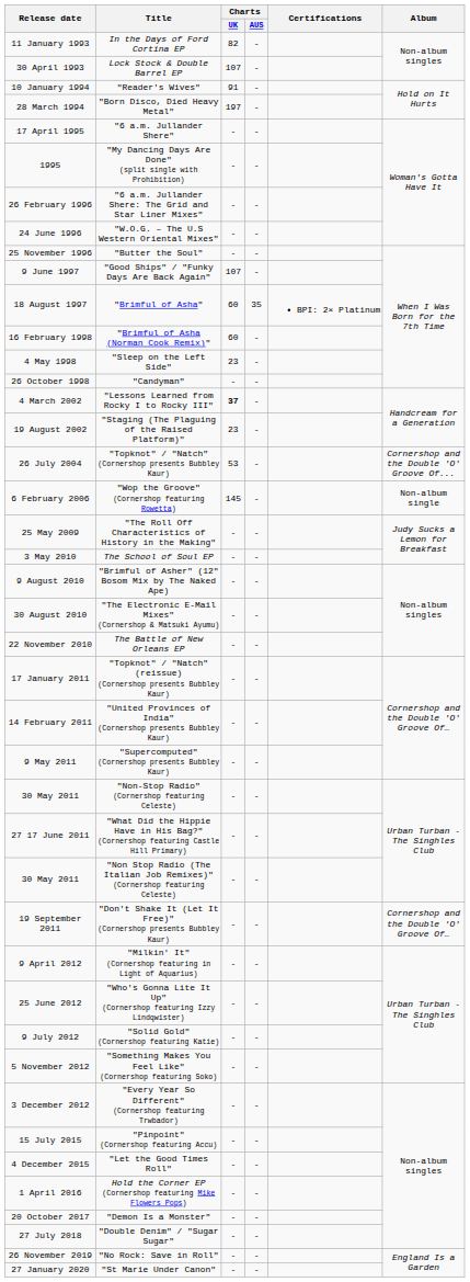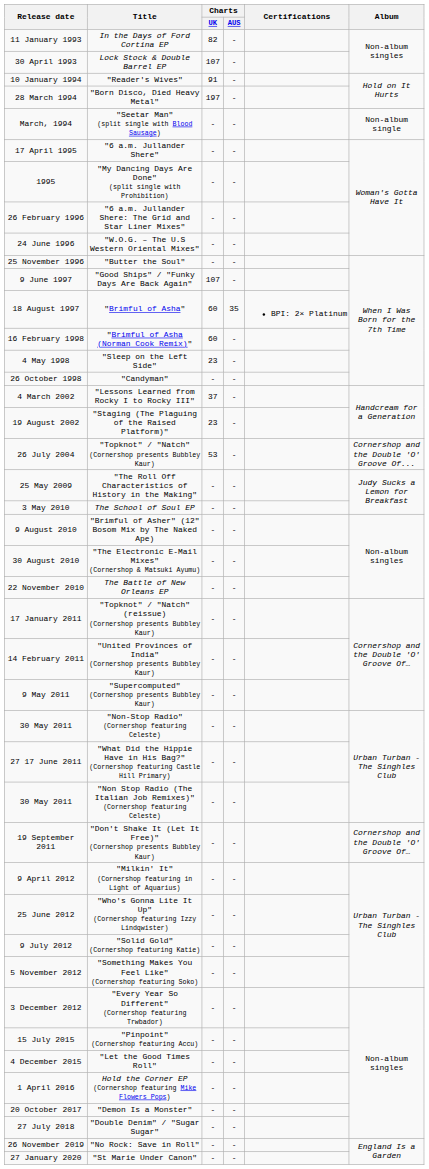+ row: March, 1994 | "Seetar Man" (split single with Blood Sausage) | - | - | Non-album single
"Lessons Learned from Rocky I to Rocky III" | Charts / UK: bold -> normal
- row: 6 February 2006 | "Wop the Groove" (Cornershop featuring Rowetta) | 145 | - | Non-album single
